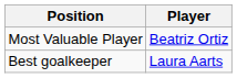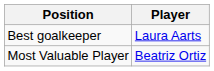rows swapped: Best goalkeeper <-> Most Valuable Player
